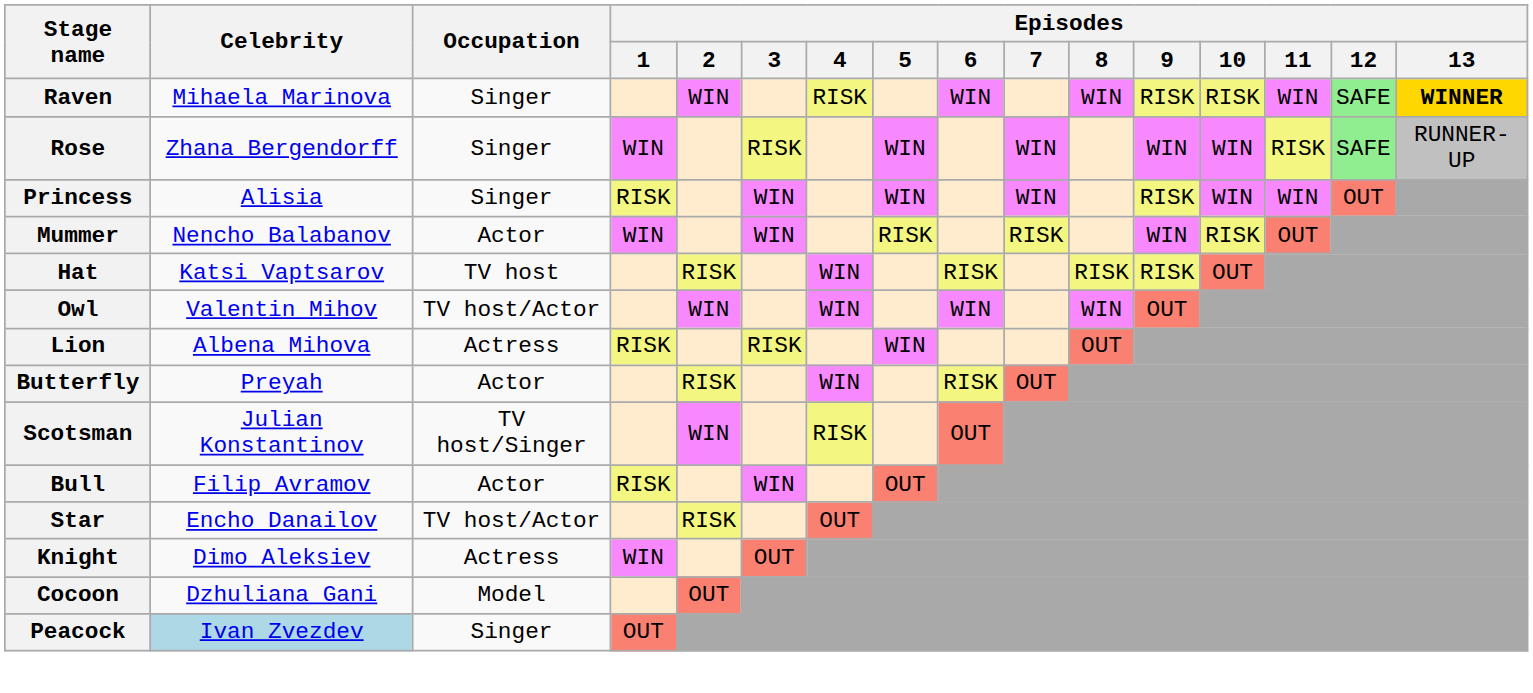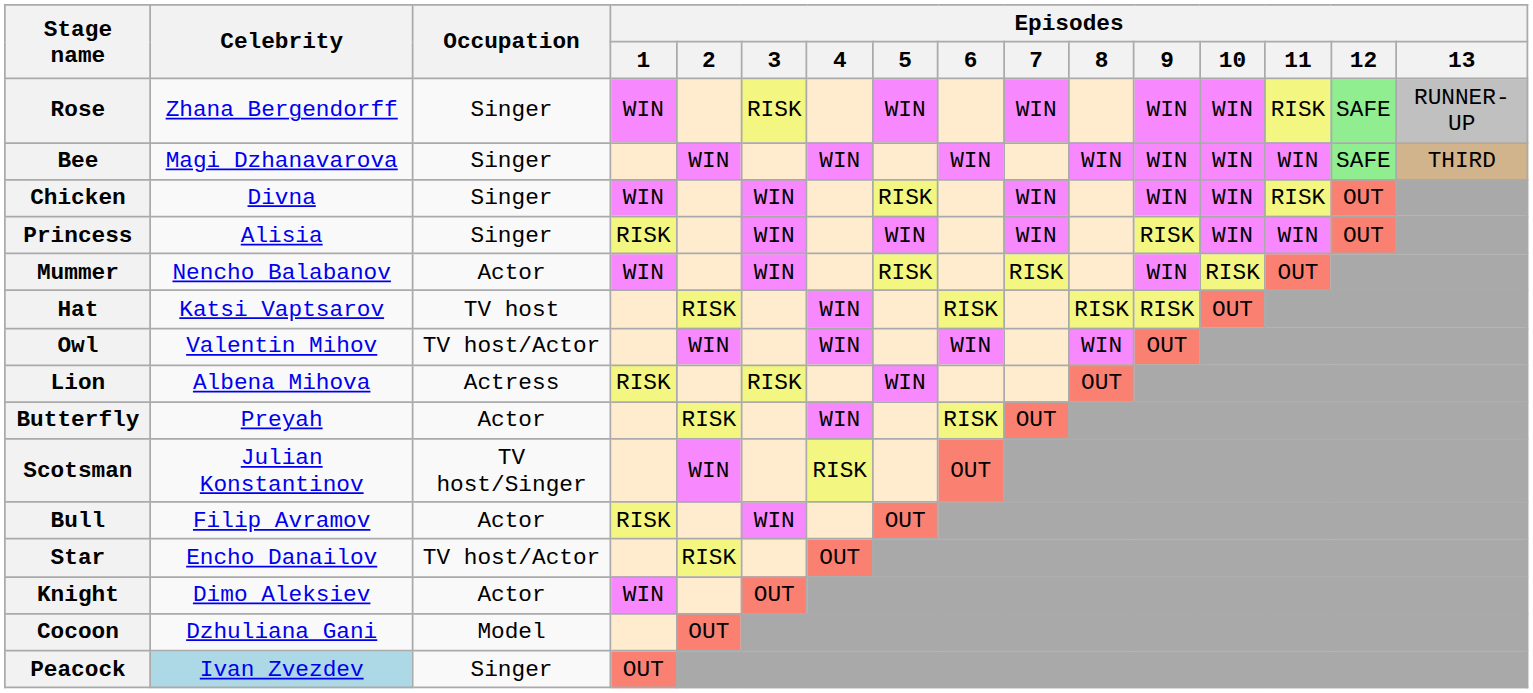- row: Raven | Mihaela Marinova | Singer | WIN | RISK | WIN | WIN | RISK | RISK | WIN | SAFE | WINNER
+ row: Bee | Magi Dzhanavarova | Singer | WIN | WIN | WIN | WIN | WIN | WIN | WIN | SAFE | THIRD
+ row: Chicken | Divna | Singer | WIN | WIN | RISK | WIN | WIN | WIN | RISK | OUT
Knight | Occupation: Actress -> Actor
